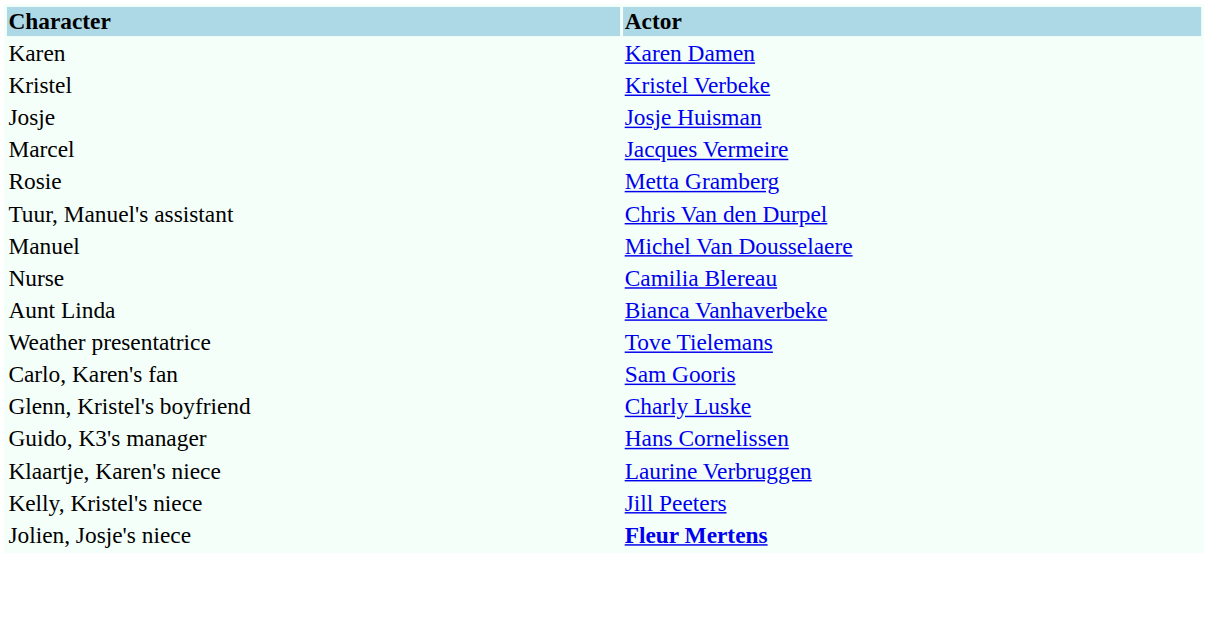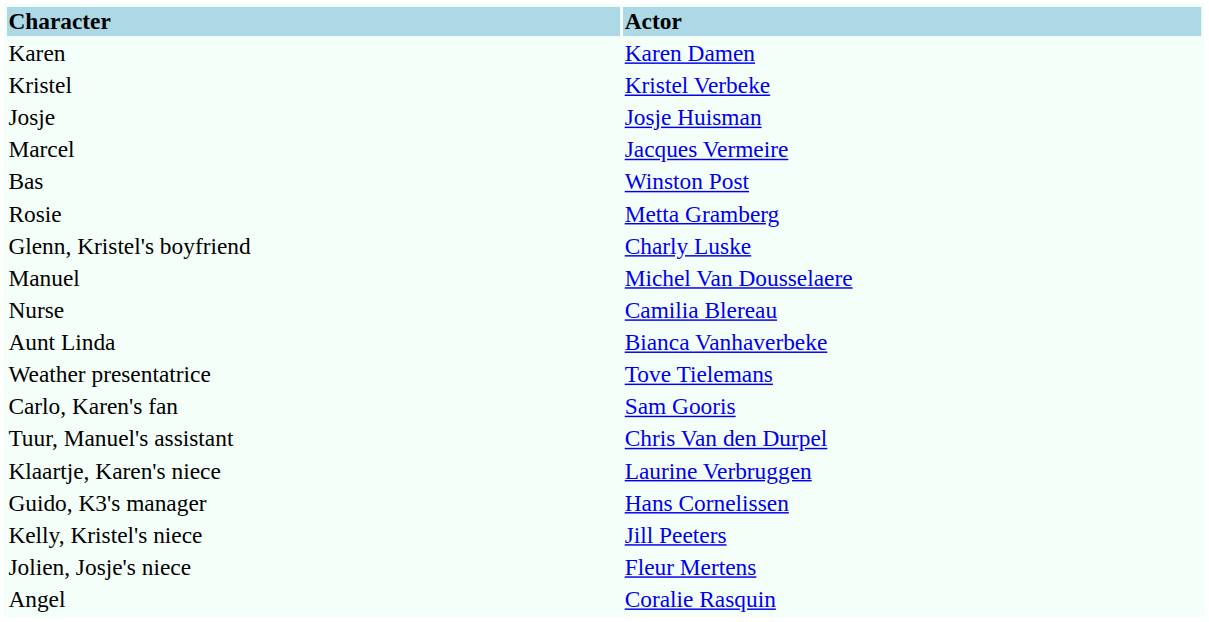+ row: Bas | Winston Post
rows swapped: Tuur, Manuel's assistant <-> Glenn, Kristel's boyfriend
rows swapped: Guido, K3's manager <-> Klaartje, Karen's niece
Jolien, Josje's niece | Actor: bold -> normal
+ row: Angel | Coralie Rasquin
